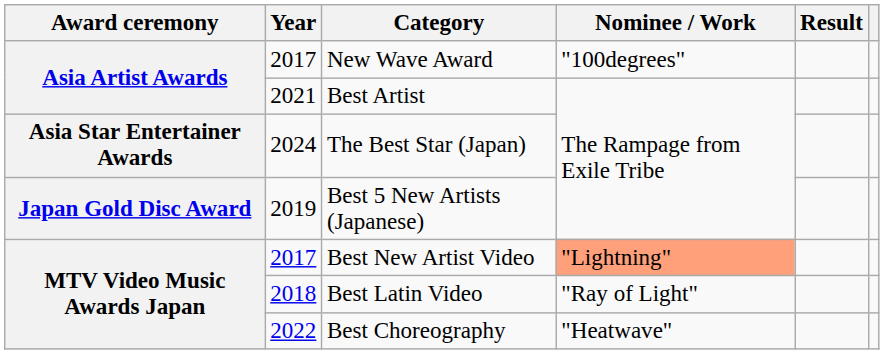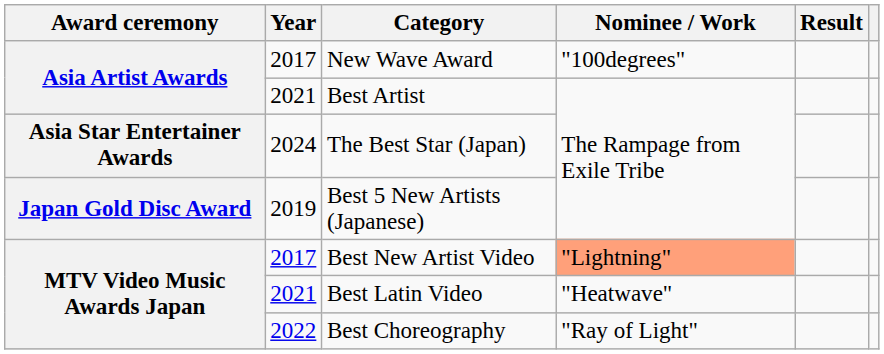Best Latin Video | Year: 2018 -> 2021
Best Latin Video | Nominee / Work: "Ray of Light" -> "Heatwave"
Best Choreography | Nominee / Work: "Heatwave" -> "Ray of Light"
